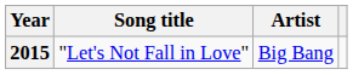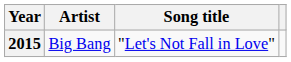columns swapped: Song title <-> Artist
